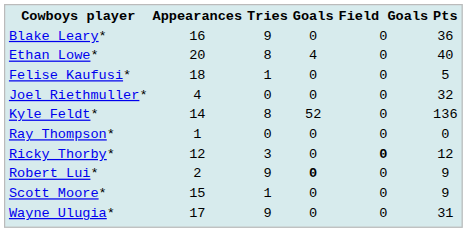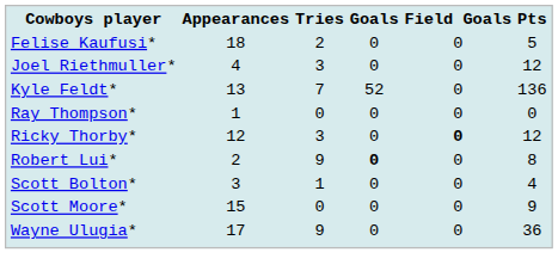- row: Blake Leary* | 16 | 9 | 0 | 0 | 36
- row: Ethan Lowe* | 20 | 8 | 4 | 0 | 40
Felise Kaufusi* | Tries: 1 -> 2
Joel Riethmuller* | Tries: 0 -> 3
Joel Riethmuller* | Pts: 32 -> 12
Kyle Feldt* | Appearances: 14 -> 13
Kyle Feldt* | Tries: 8 -> 7
Robert Lui* | Pts: 9 -> 8
+ row: Scott Bolton* | 3 | 1 | 0 | 0 | 4
Scott Moore* | Tries: 1 -> 0
Wayne Ulugia* | Pts: 31 -> 36
